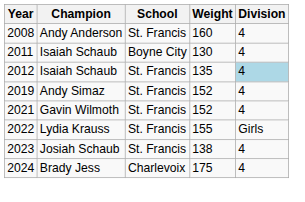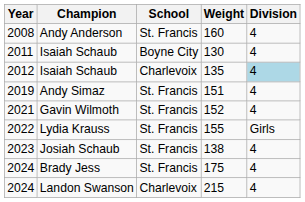2012 | School: St. Francis -> Charlevoix
2019 | Weight: 152 -> 151
2024 / Brady Jess | School: Charlevoix -> St. Francis
+ row: 2024 | Landon Swanson | Charlevoix | 215 | 4
